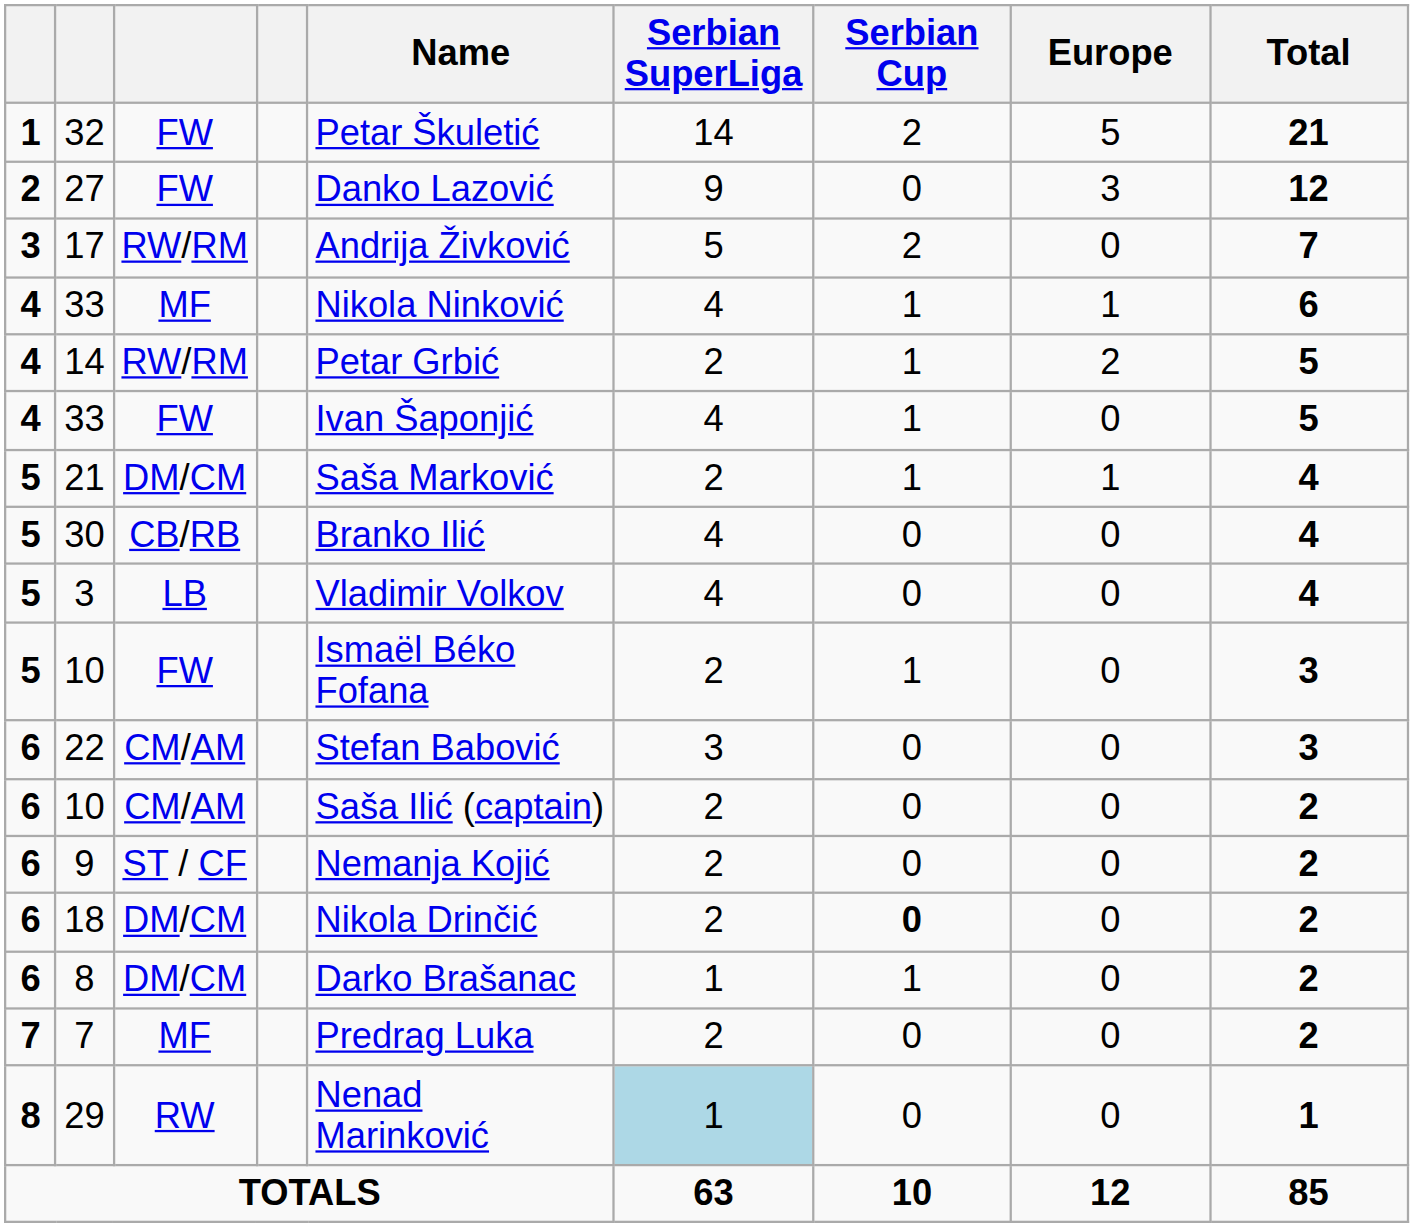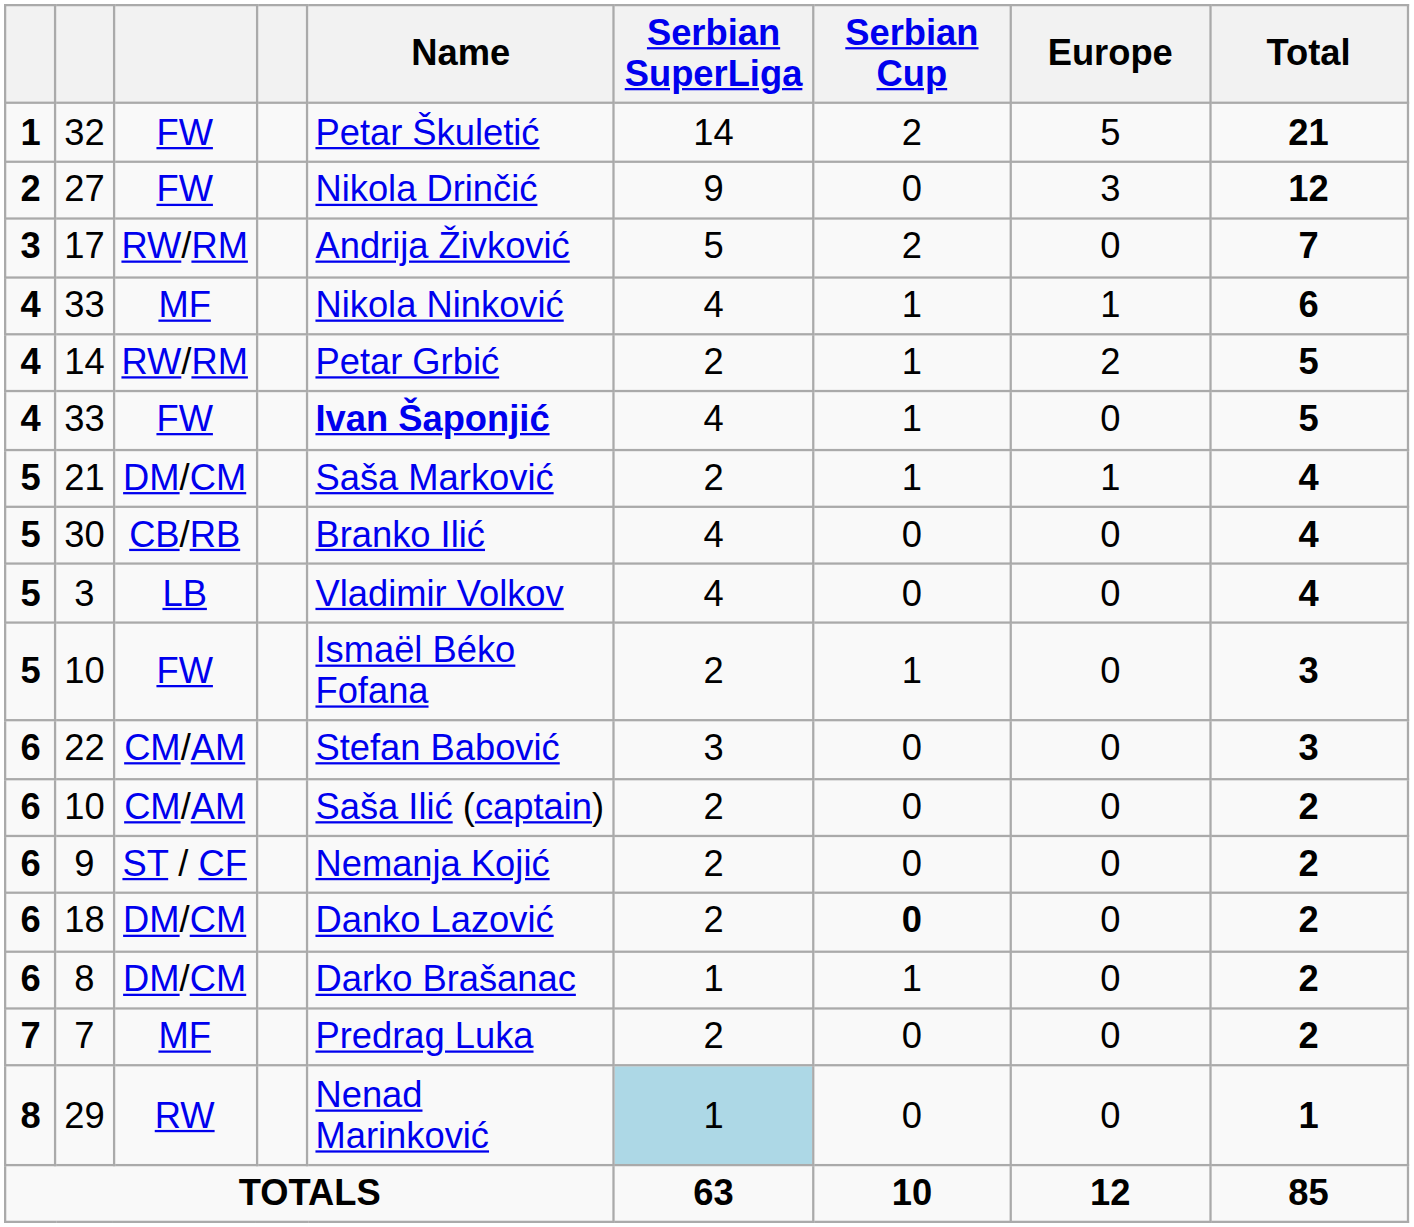27 | Name: Danko Lazović -> Nikola Drinčić
33 / FW | Name: normal -> bold
18 | Name: Nikola Drinčić -> Danko Lazović
